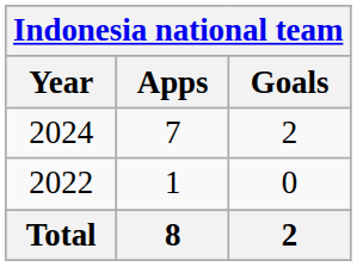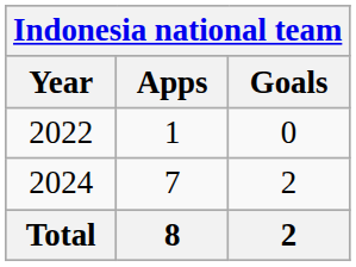rows swapped: 2022 <-> 2024
